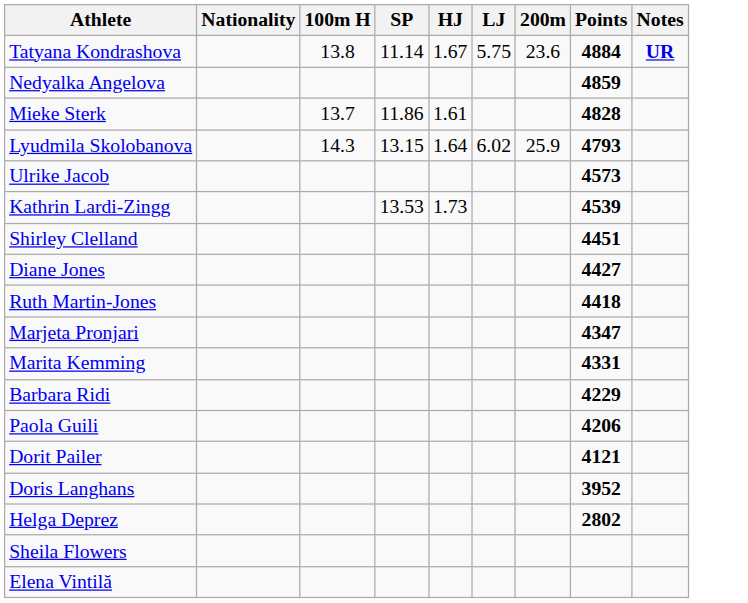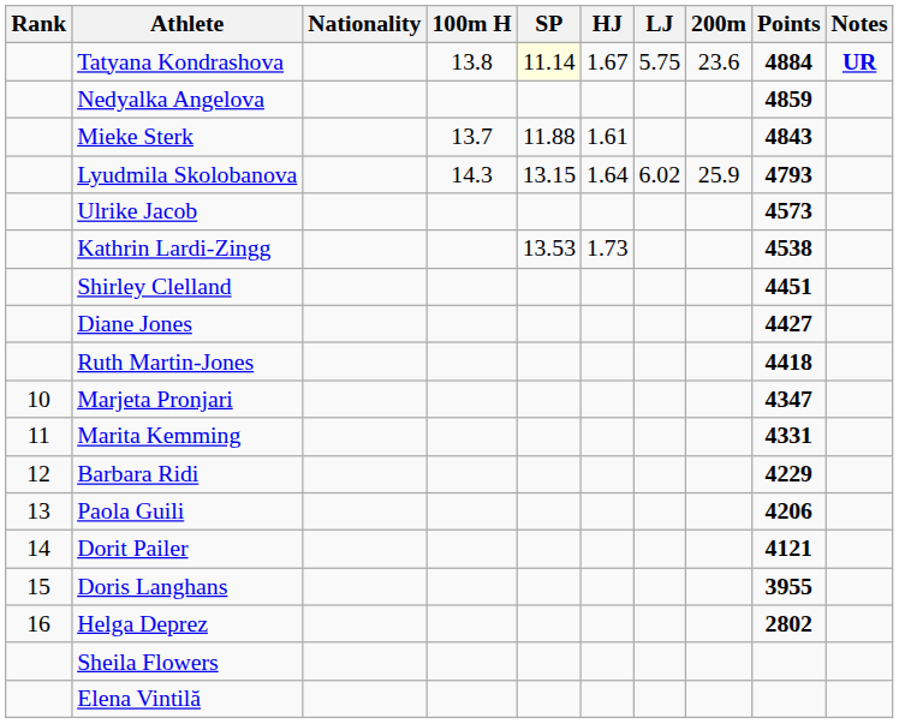+ column: Rank | 10 | 11 | 12 | 13 | 14 | 15 | 16
Tatyana Kondrashova | SP: no background -> lightyellow background
Mieke Sterk | SP: 11.86 -> 11.88
Mieke Sterk | Points: 4828 -> 4843
Kathrin Lardi-Zingg | Points: 4539 -> 4538
Doris Langhans | Points: 3952 -> 3955
